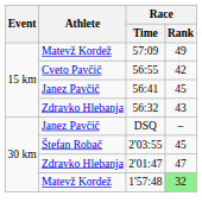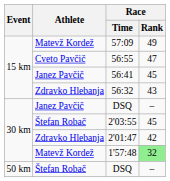56:55 | Race / Rank: 42 -> 47
2'01:47 | Race / Rank: 47 -> 42
+ row: 50 km | Štefan Robač | DSQ | –
